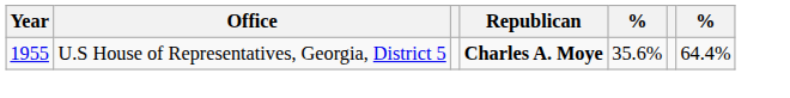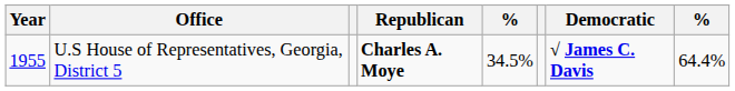+ column: Democratic | √ James C. Davis
U.S House of Representatives, Georgia, District 5 | column 5: 35.6% -> 34.5%
